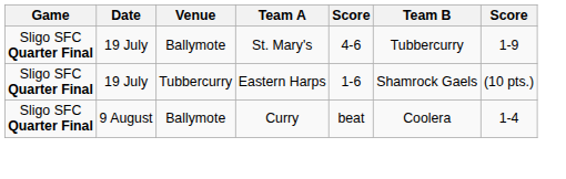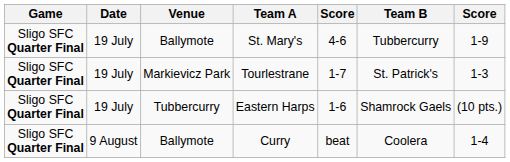+ row: Sligo SFC Quarter Final | 19 July | Markievicz Park | Tourlestrane | 1-7 | St. Patrick's | 1-3
